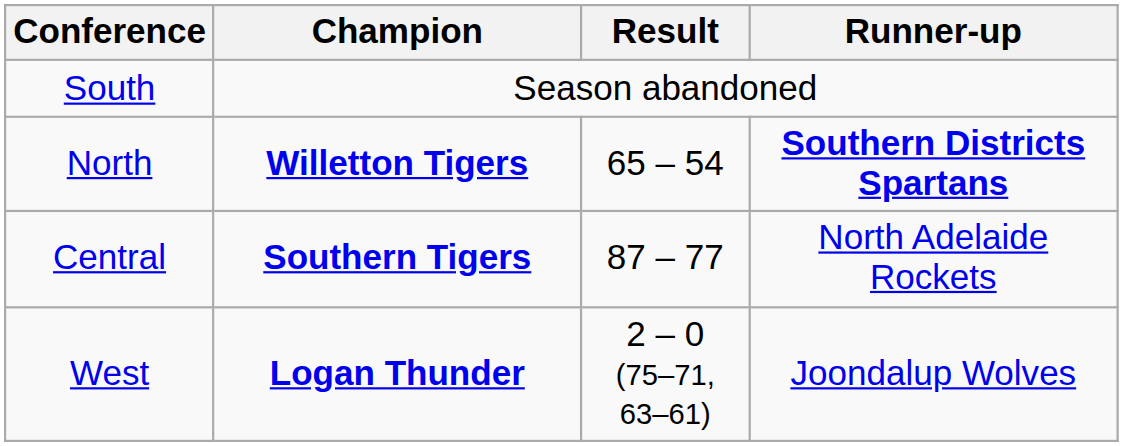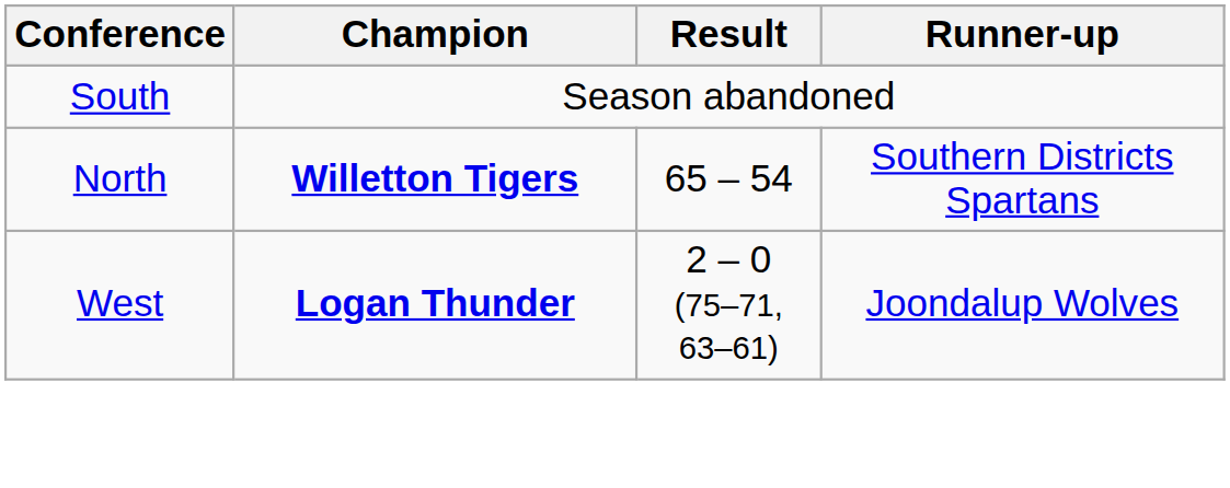North | Runner-up: bold -> normal
- row: Central | Southern Tigers | 87 – 77 | North Adelaide Rockets
